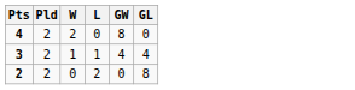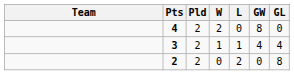+ column: Team
